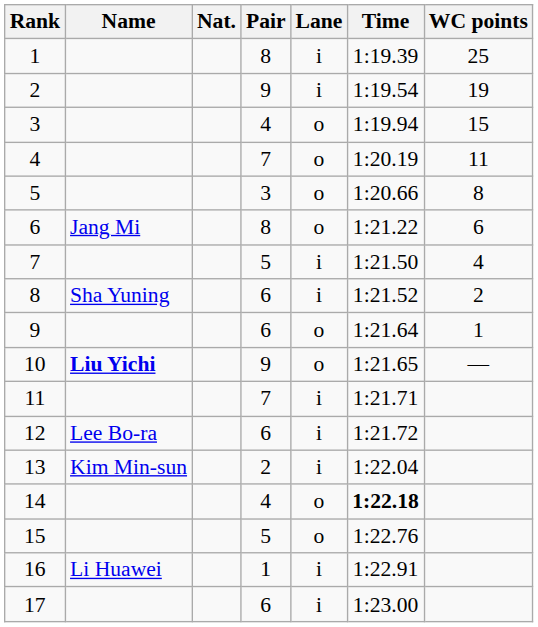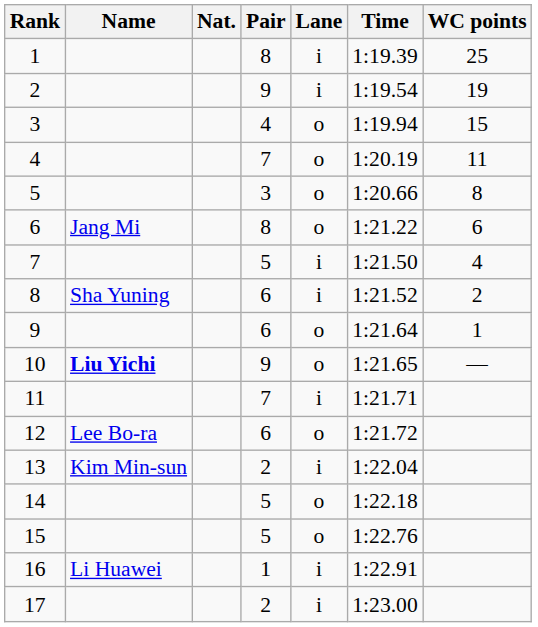12 | Lane: i -> o
14 | Pair: 4 -> 5
14 | Time: bold -> normal
17 | Pair: 6 -> 2
